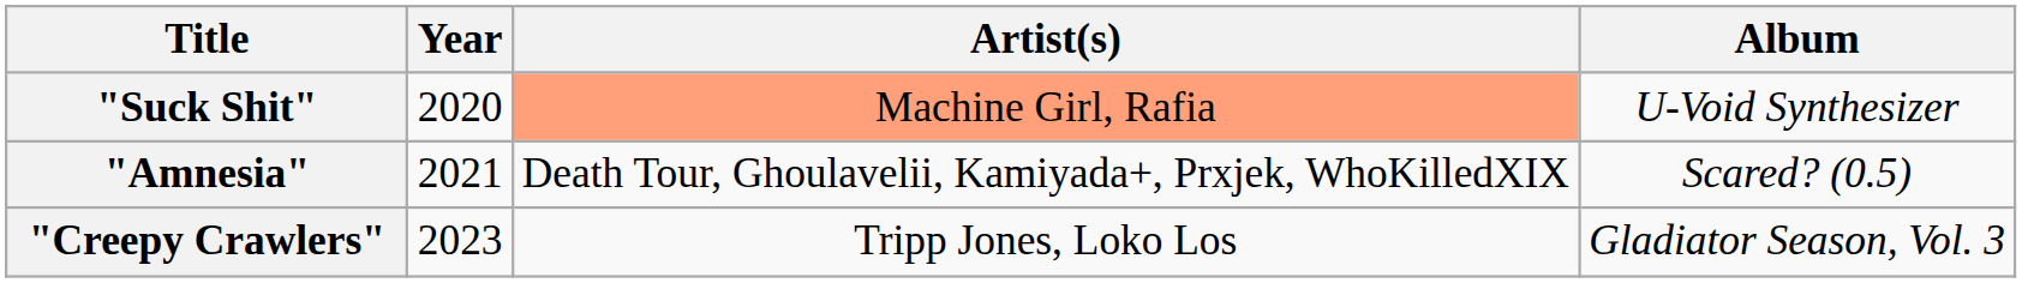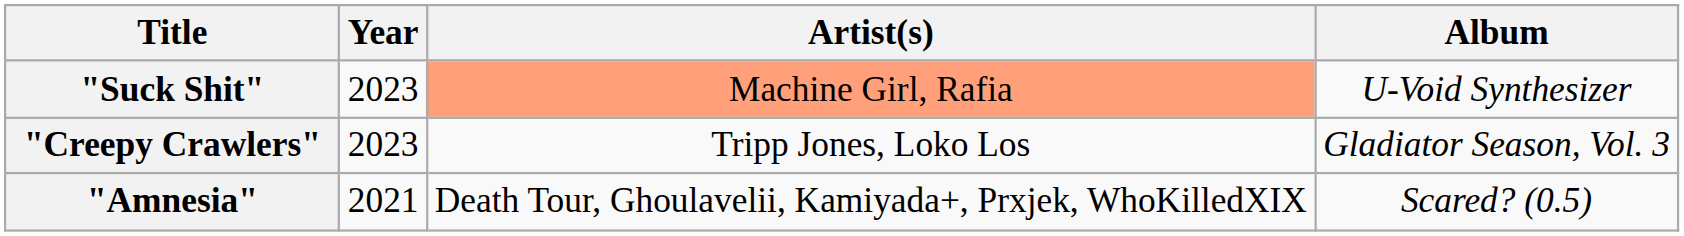"Suck Shit" | Year: 2020 -> 2023
rows swapped: "Amnesia" <-> "Creepy Crawlers"
